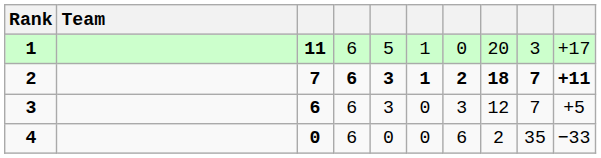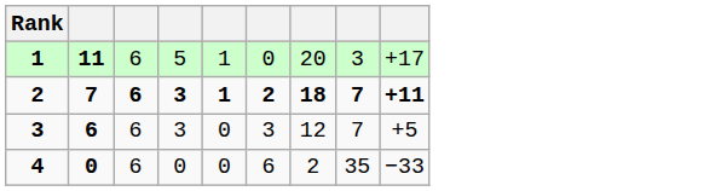- column: Team
